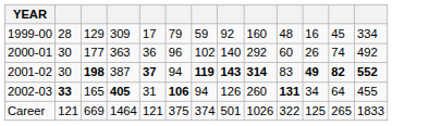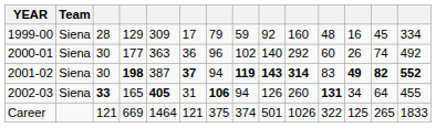+ column: Team | Siena | Siena | Siena | Siena
